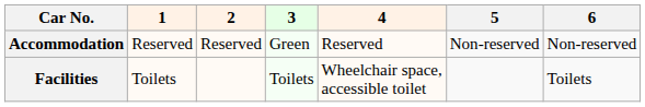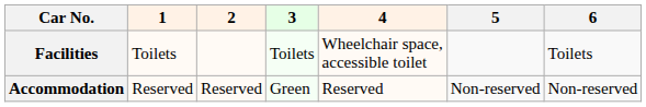rows swapped: Accommodation <-> Facilities
